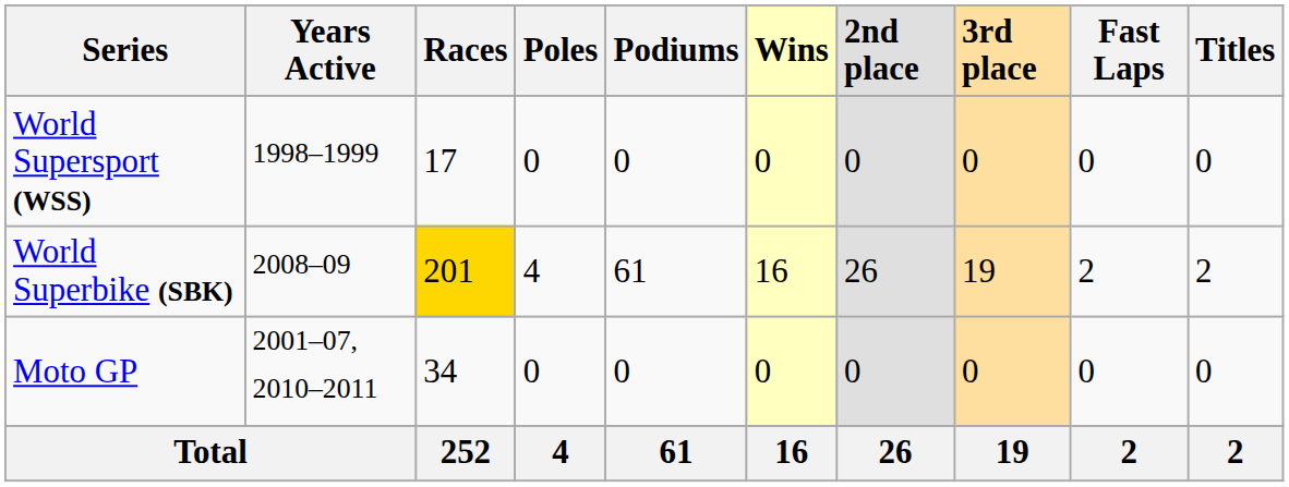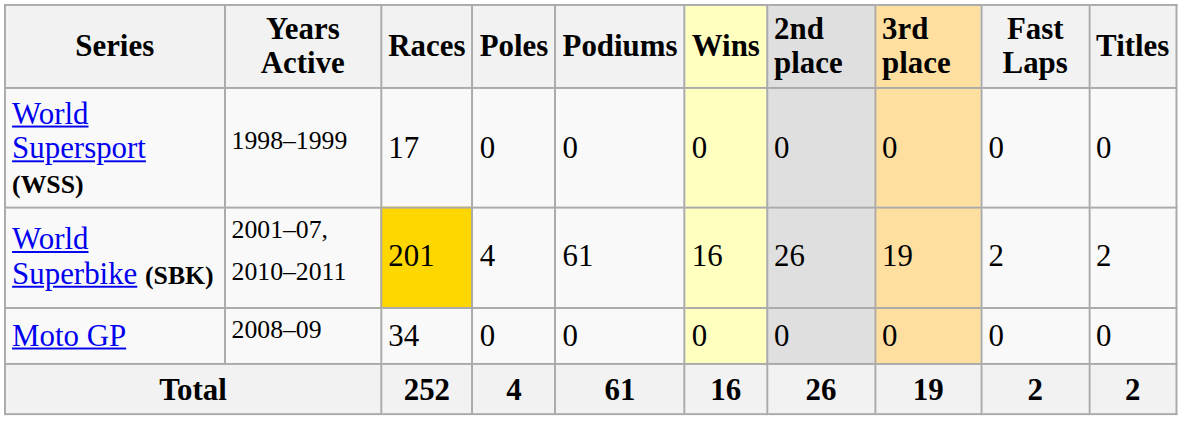World Superbike (SBK) | Years Active: 2008–09 -> 2001–07, 2010–2011
Moto GP | Years Active: 2001–07, 2010–2011 -> 2008–09
